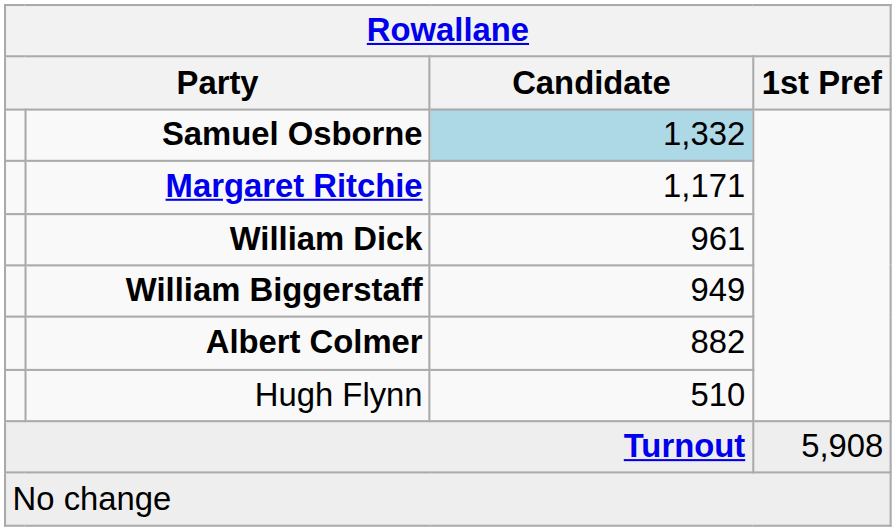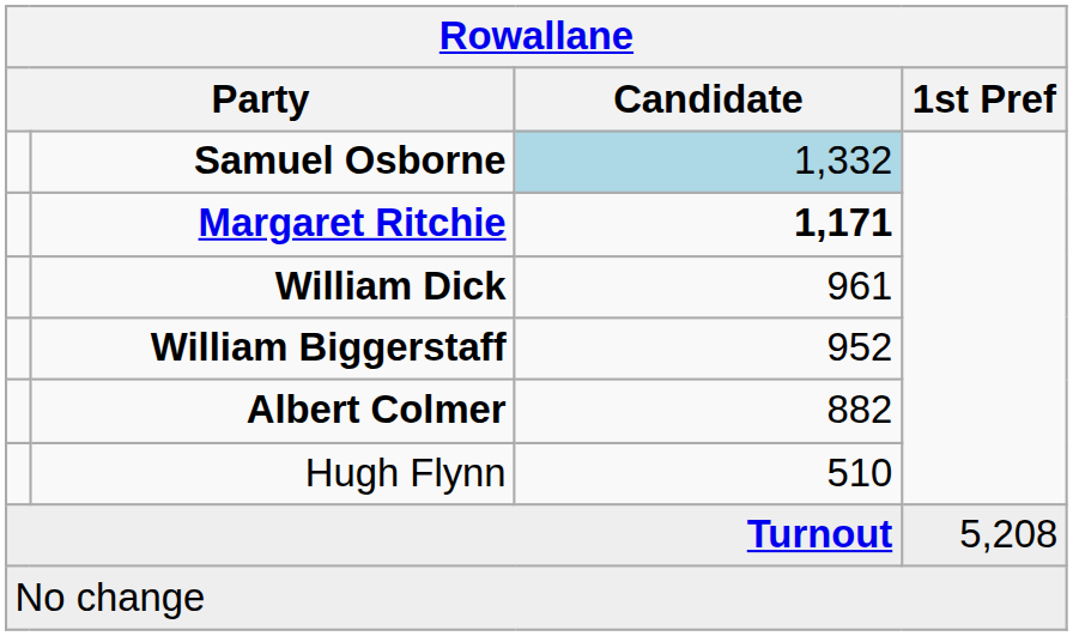Margaret Ritchie | Candidate: normal -> bold
William Biggerstaff | Candidate: 949 -> 952
Turnout | 1st Pref: 5,908 -> 5,208
